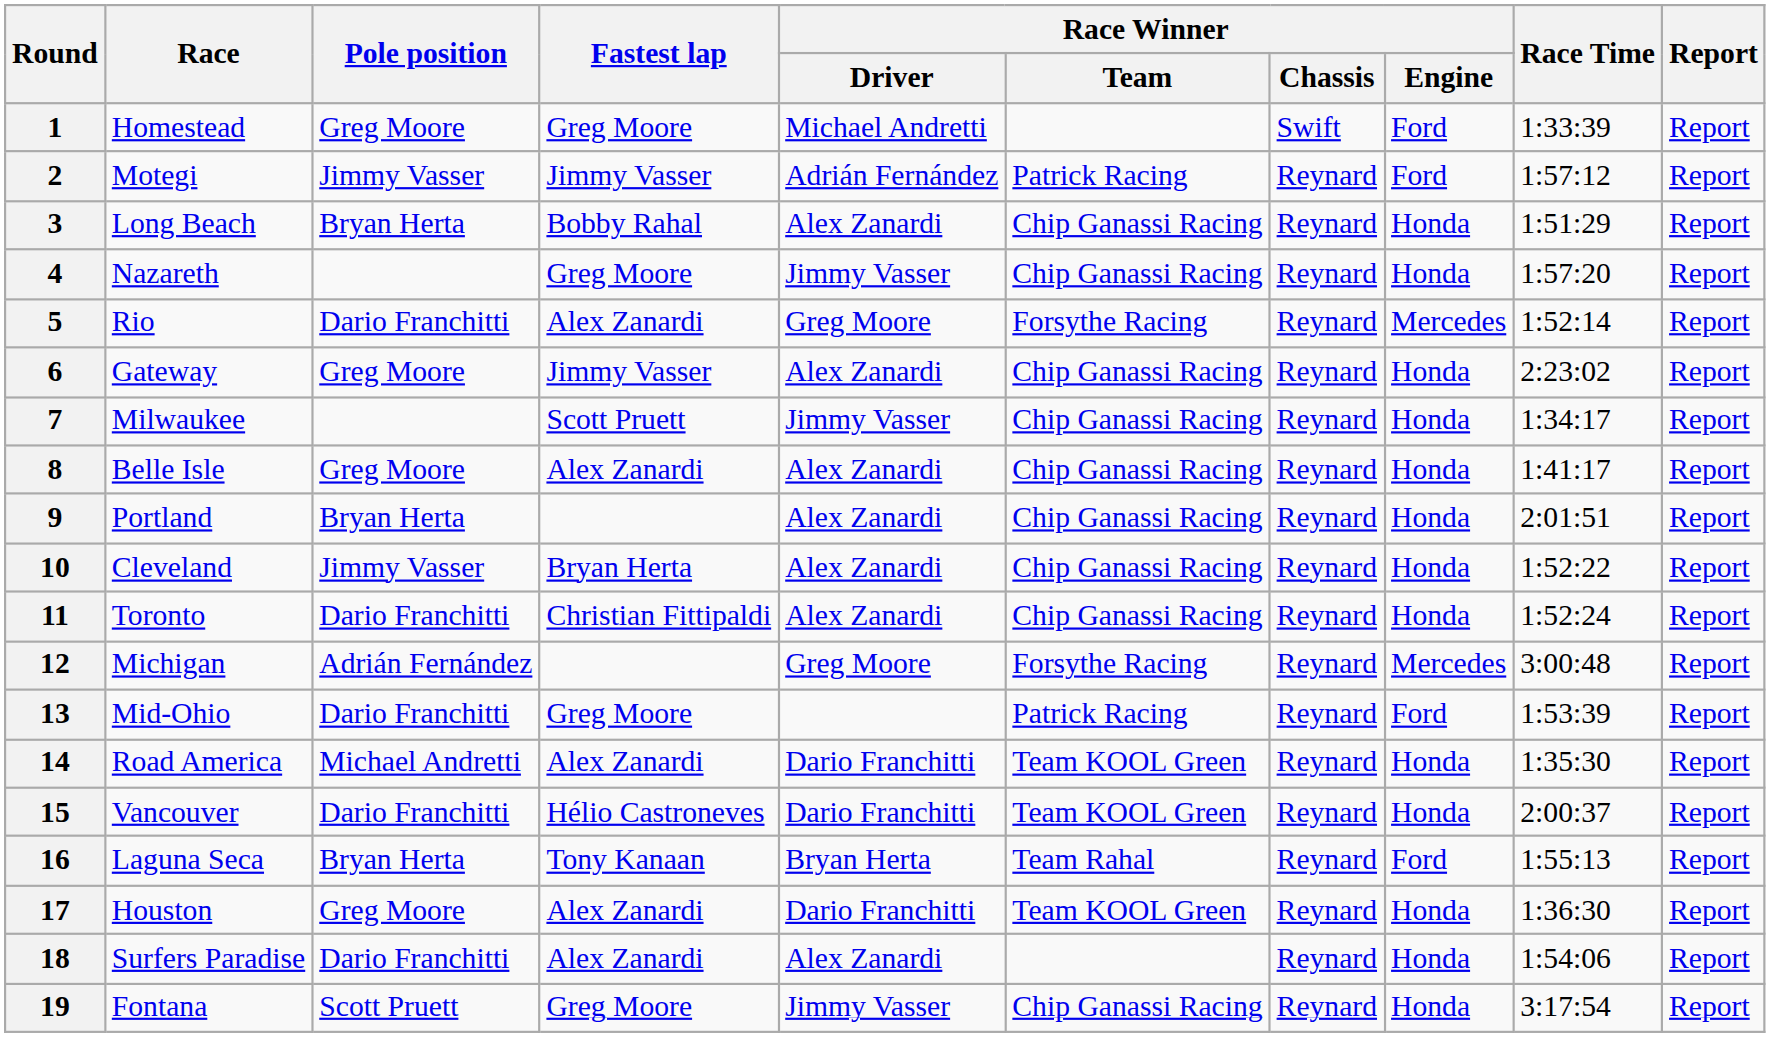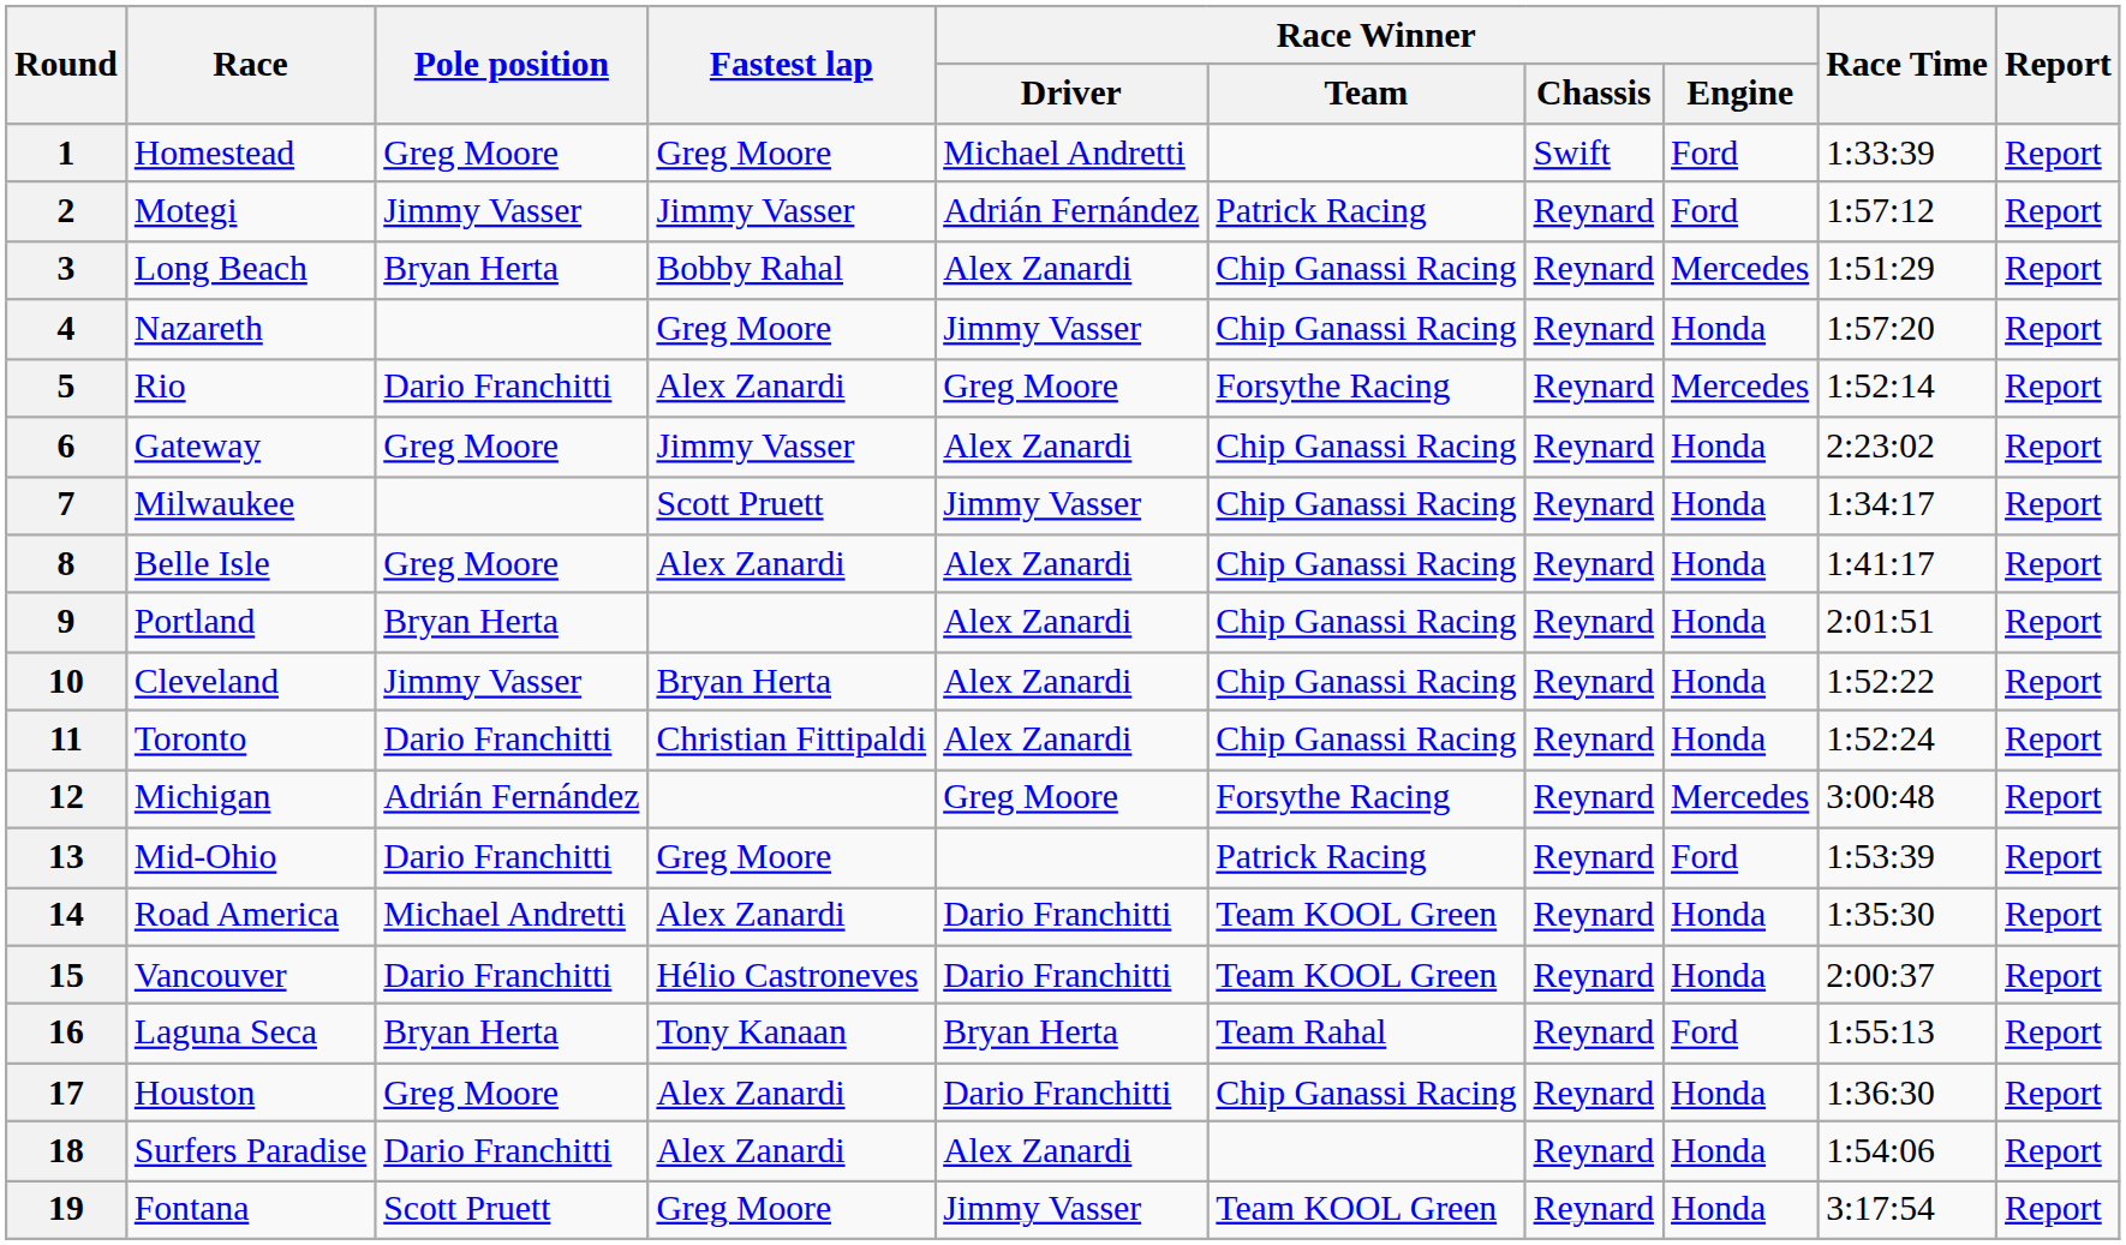3 | Race Winner / Engine: Honda -> Mercedes
17 | Race Winner / Team: Team KOOL Green -> Chip Ganassi Racing
19 | Race Winner / Team: Chip Ganassi Racing -> Team KOOL Green
